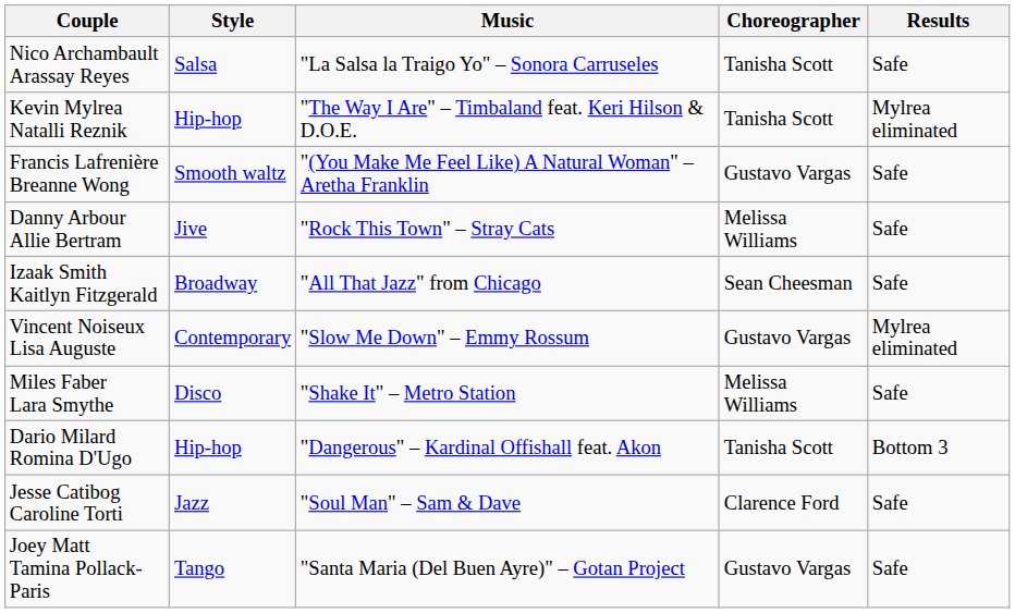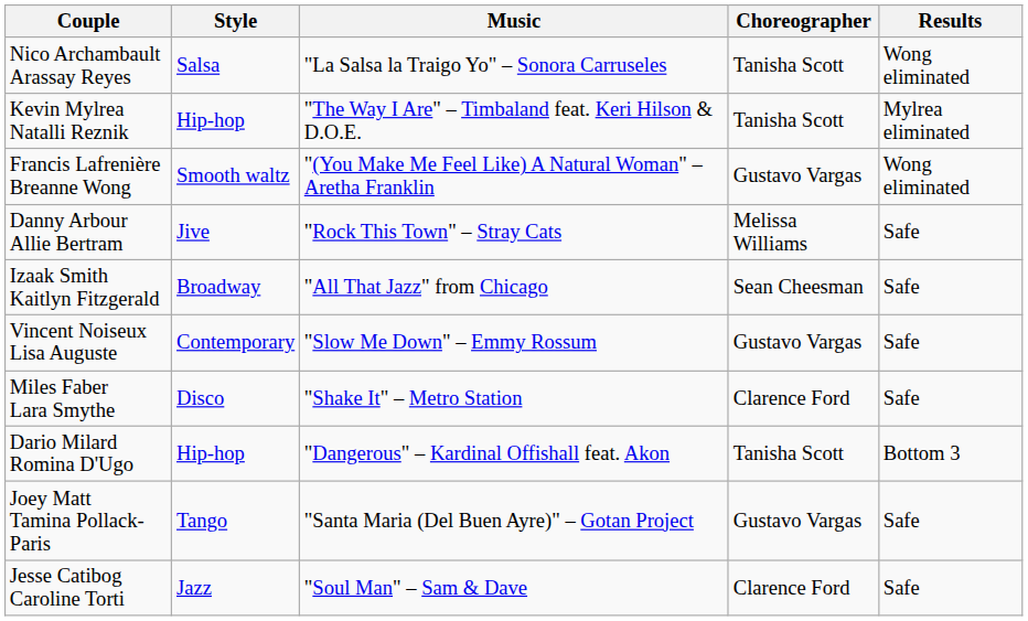Nico Archambault Arassay Reyes | Results: Safe -> Wong eliminated
Francis Lafrenière Breanne Wong | Results: Safe -> Wong eliminated
Vincent Noiseux Lisa Auguste | Results: Mylrea eliminated -> Safe
Miles Faber Lara Smythe | Choreographer: Melissa Williams -> Clarence Ford
rows swapped: Joey Matt Tamina Pollack-Paris <-> Jesse Catibog Caroline Torti
